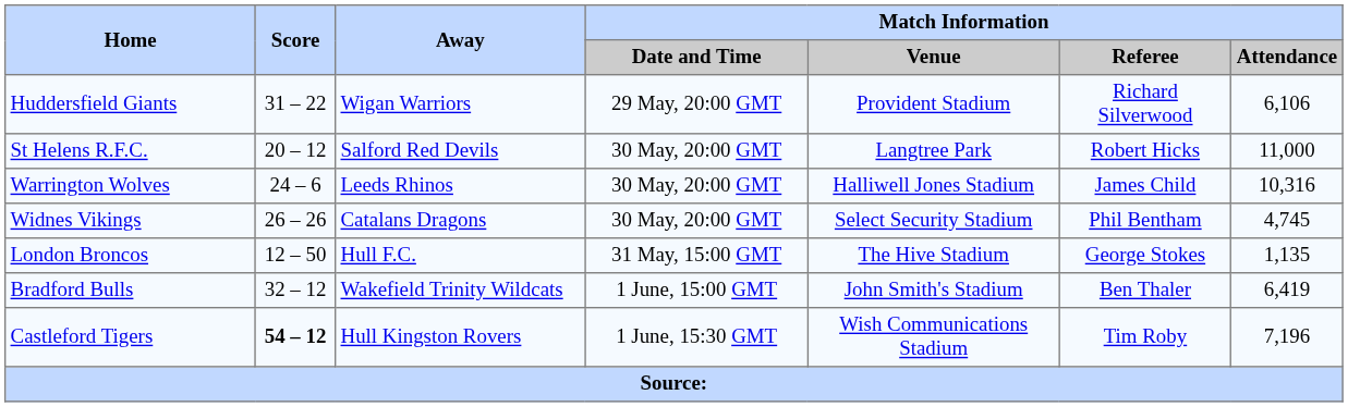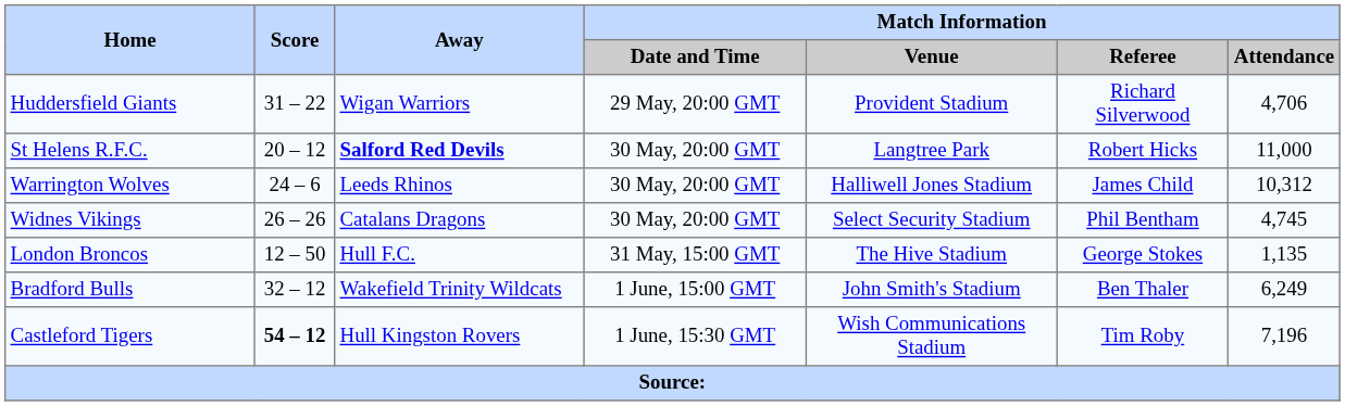Huddersfield Giants | Match Information / Attendance: 6,106 -> 4,706
St Helens R.F.C. | Away: normal -> bold
Warrington Wolves | Match Information / Attendance: 10,316 -> 10,312
Bradford Bulls | Match Information / Attendance: 6,419 -> 6,249
